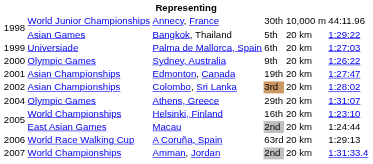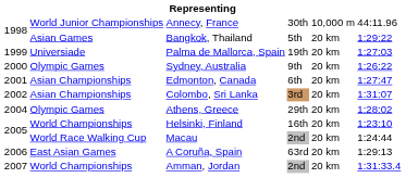Palma de Mallorca, Spain | column 4: 6th -> 19th
Edmonton, Canada | column 4: 19th -> 6th
Colombo, Sri Lanka | column 6: 1:28:02 -> 1:31:07
Athens, Greece | column 6: 1:31:07 -> 1:28:02
Macau | column 2: East Asian Games -> World Race Walking Cup
A Coruña, Spain | column 2: World Race Walking Cup -> East Asian Games
